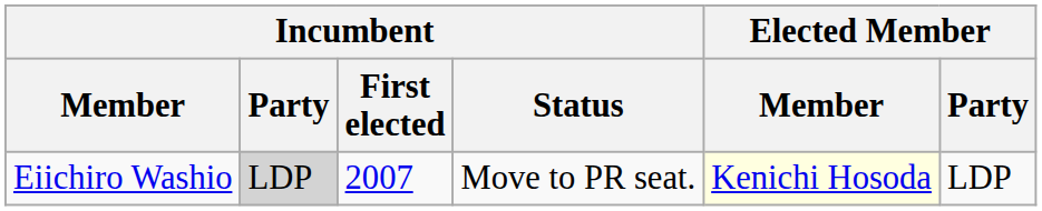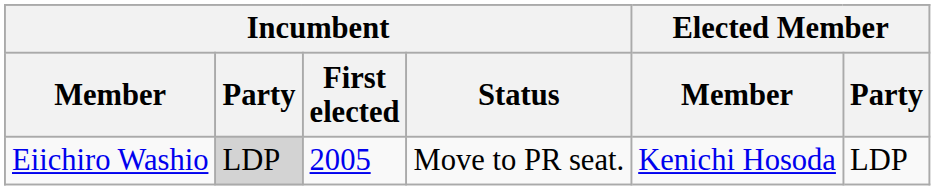Eiichiro Washio | Incumbent / First elected: 2007 -> 2005
Eiichiro Washio | Elected Member / Member: lightyellow background -> no background
